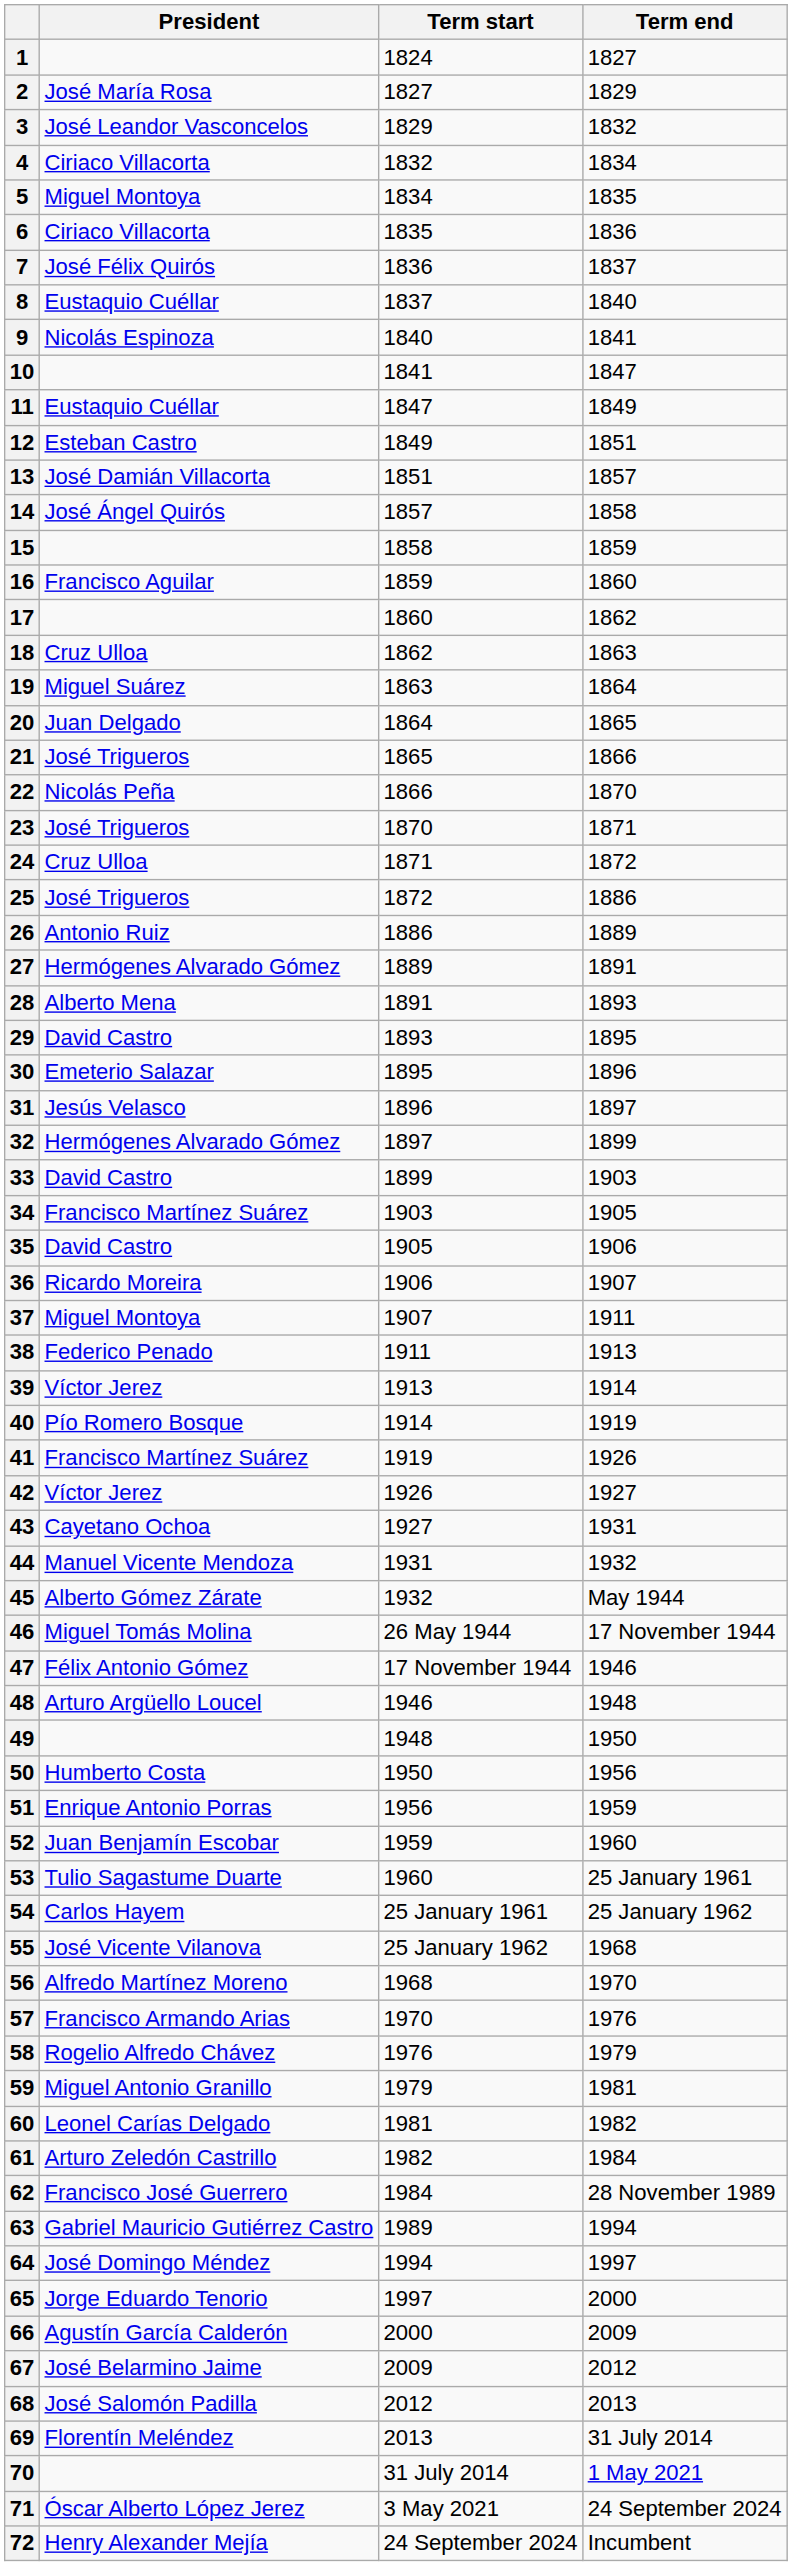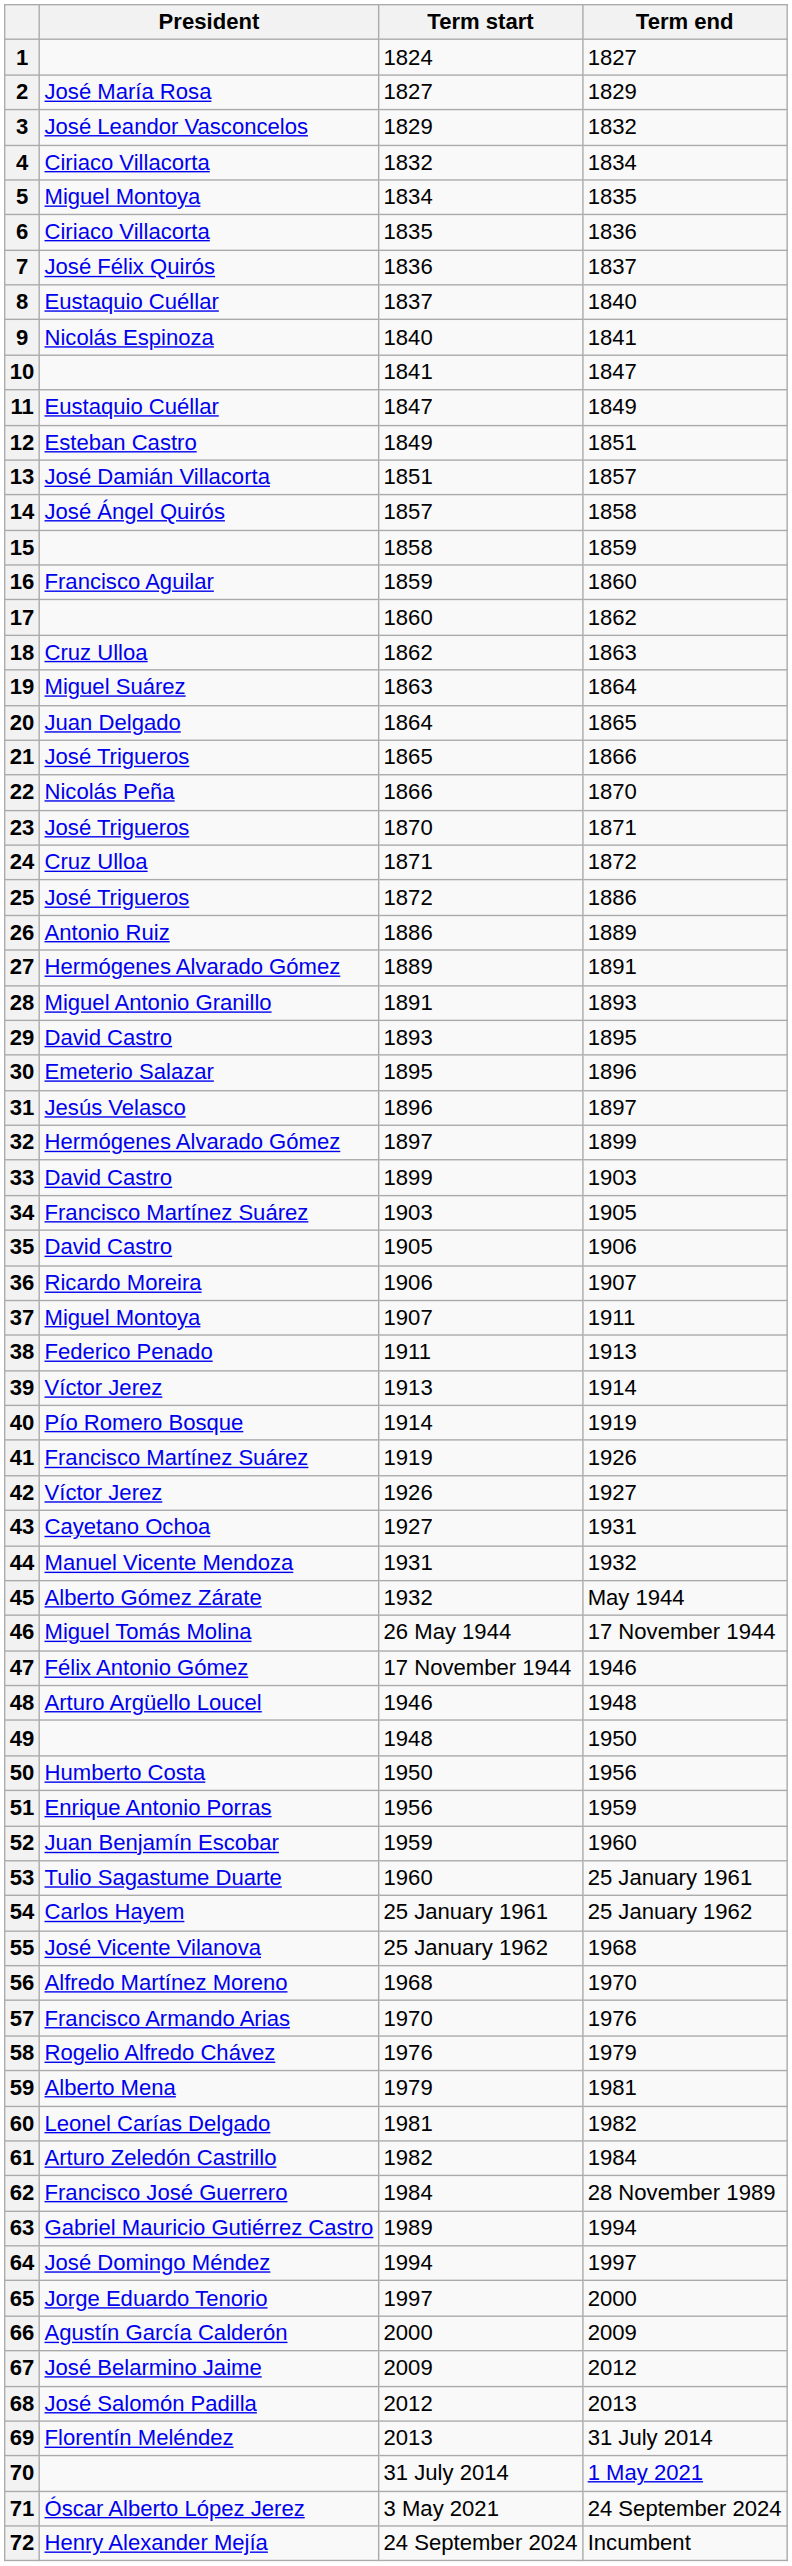28 | President: Alberto Mena -> Miguel Antonio Granillo
59 | President: Miguel Antonio Granillo -> Alberto Mena
